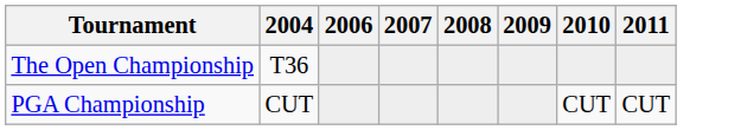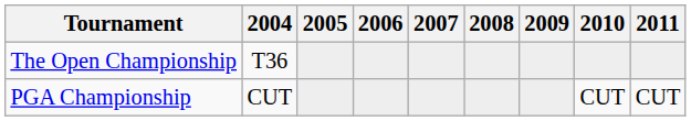+ column: 2005
